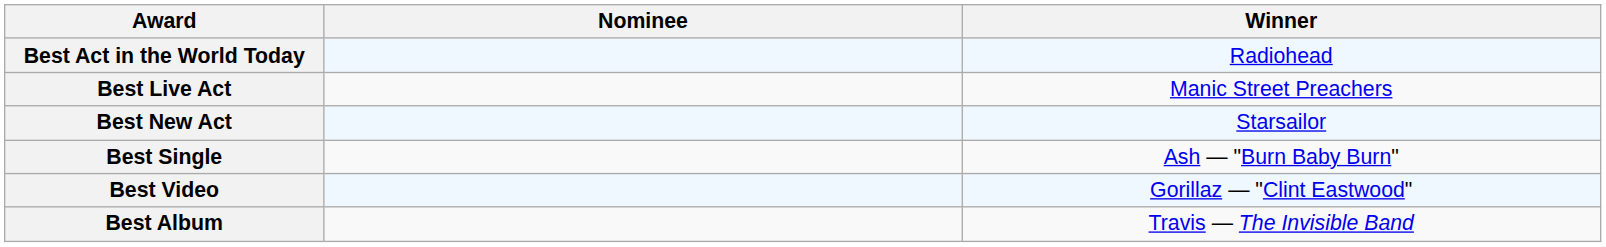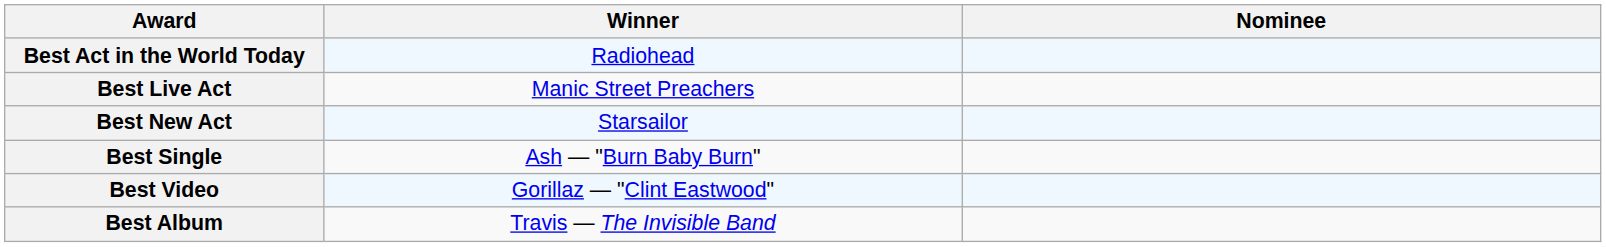columns swapped: Winner <-> Nominee
